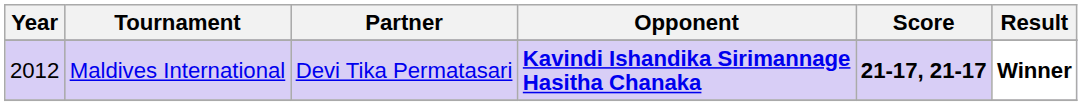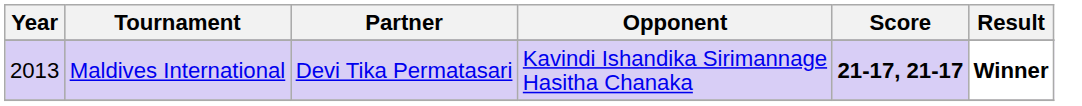Maldives International | Year: 2012 -> 2013
Maldives International | Opponent: bold -> normal
